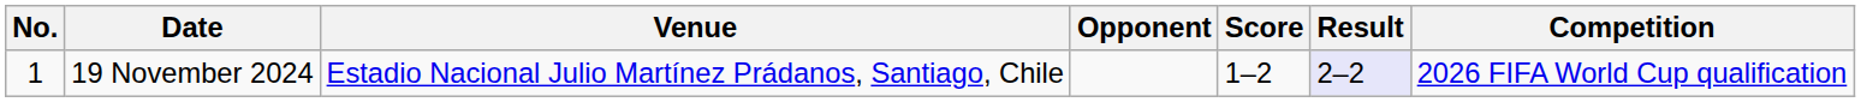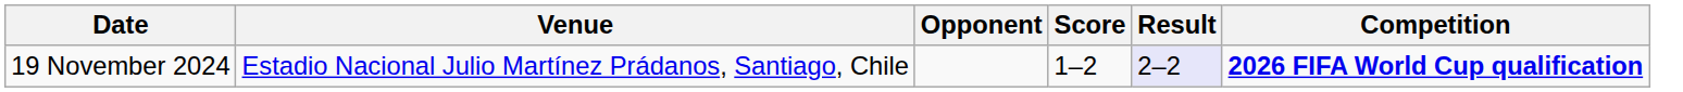- column: No. | 1
19 November 2024 | Competition: normal -> bold
